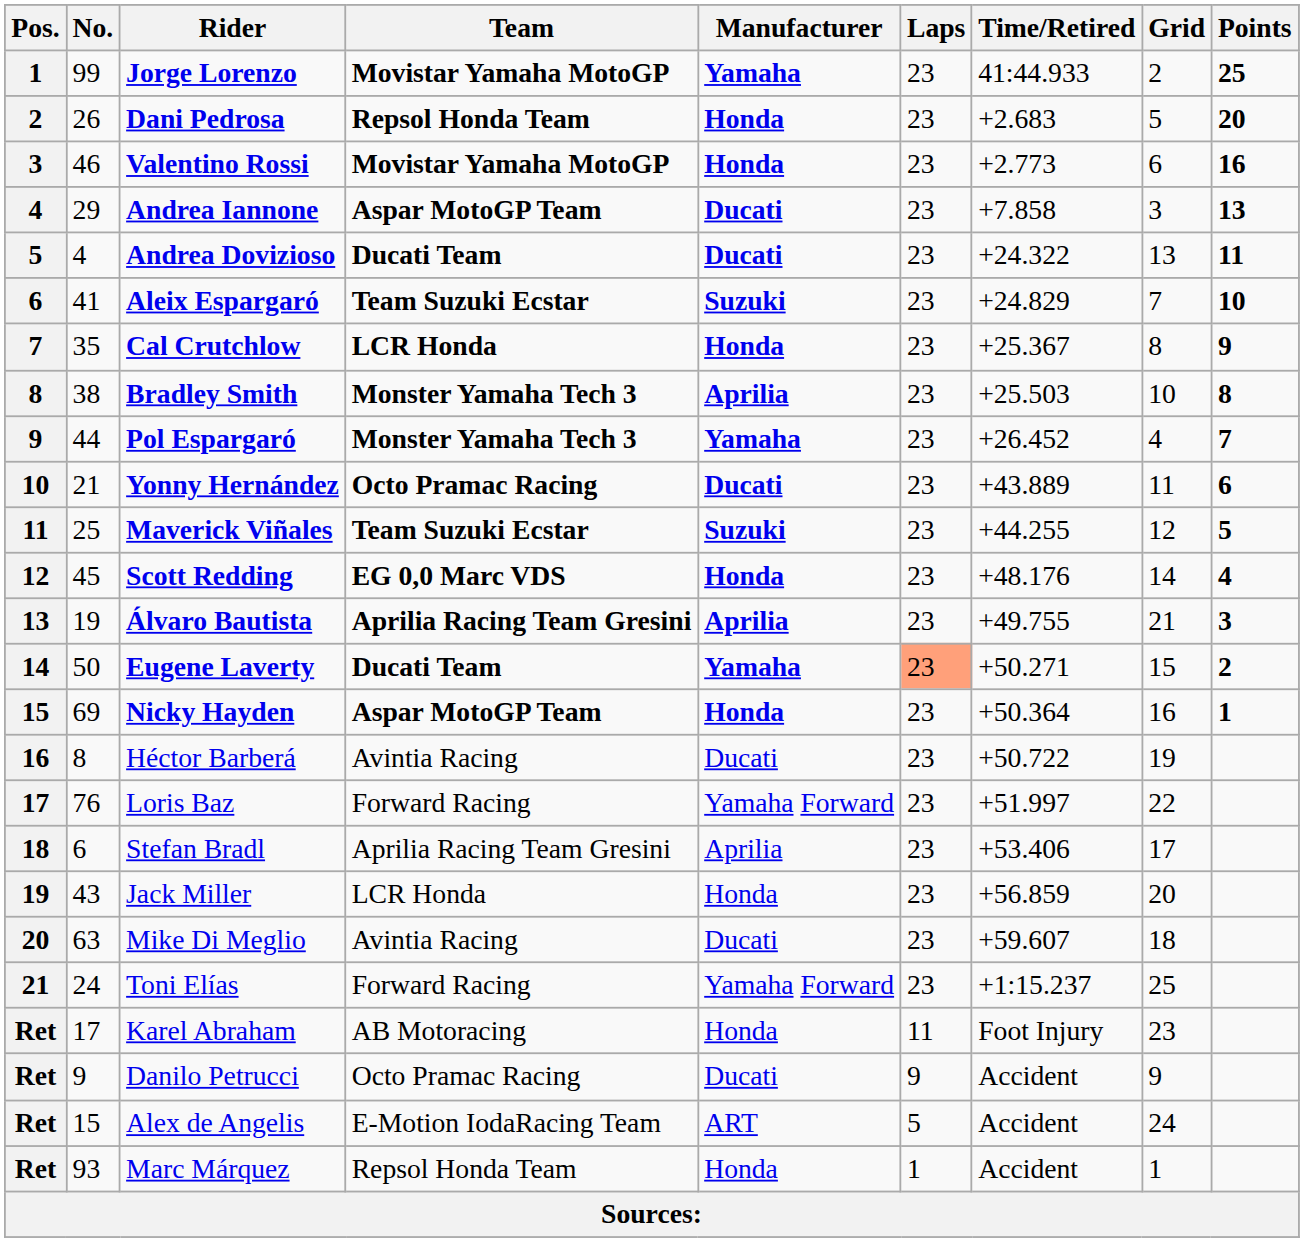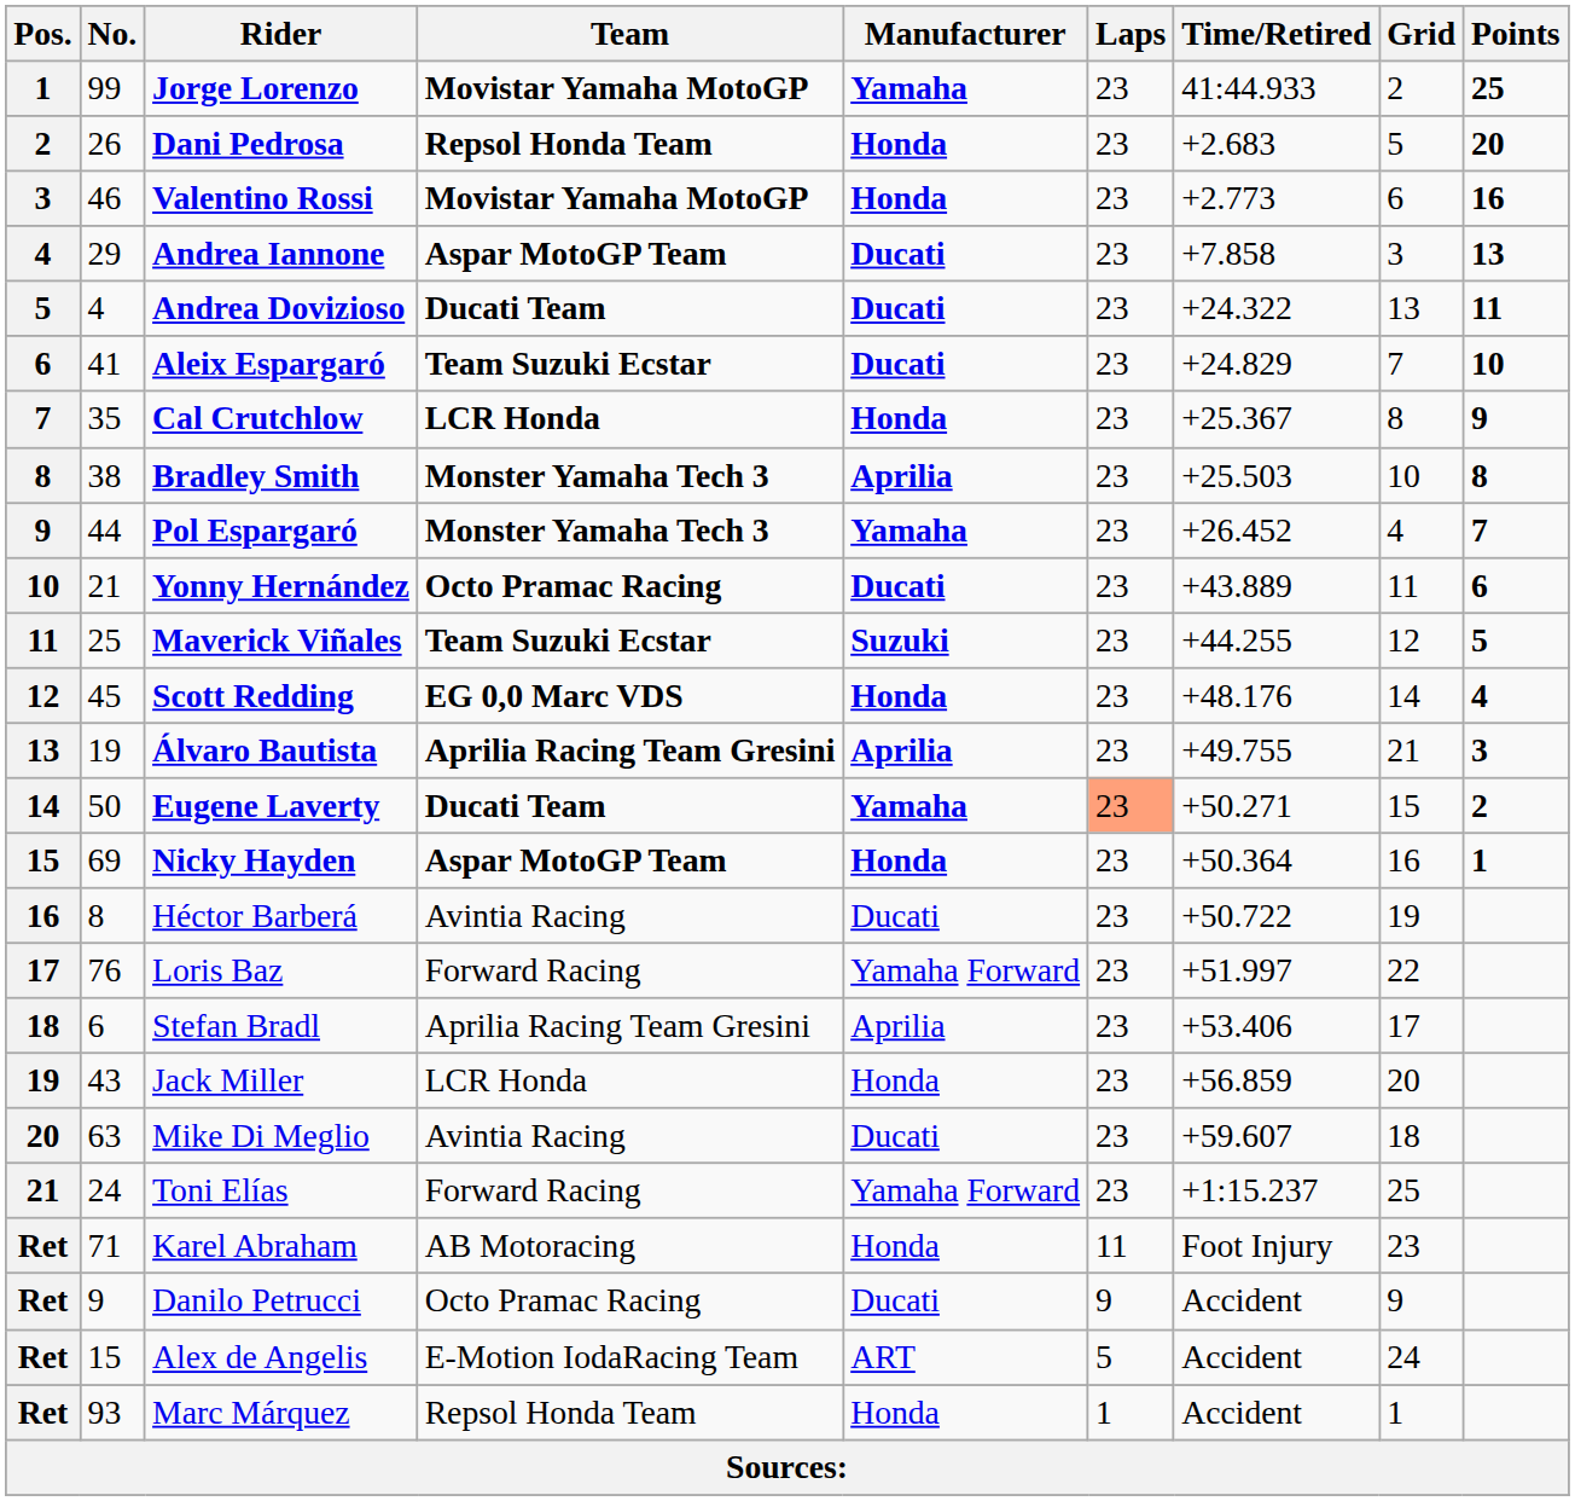Aleix Espargaró | Manufacturer: Suzuki -> Ducati
Karel Abraham | No.: 17 -> 71
